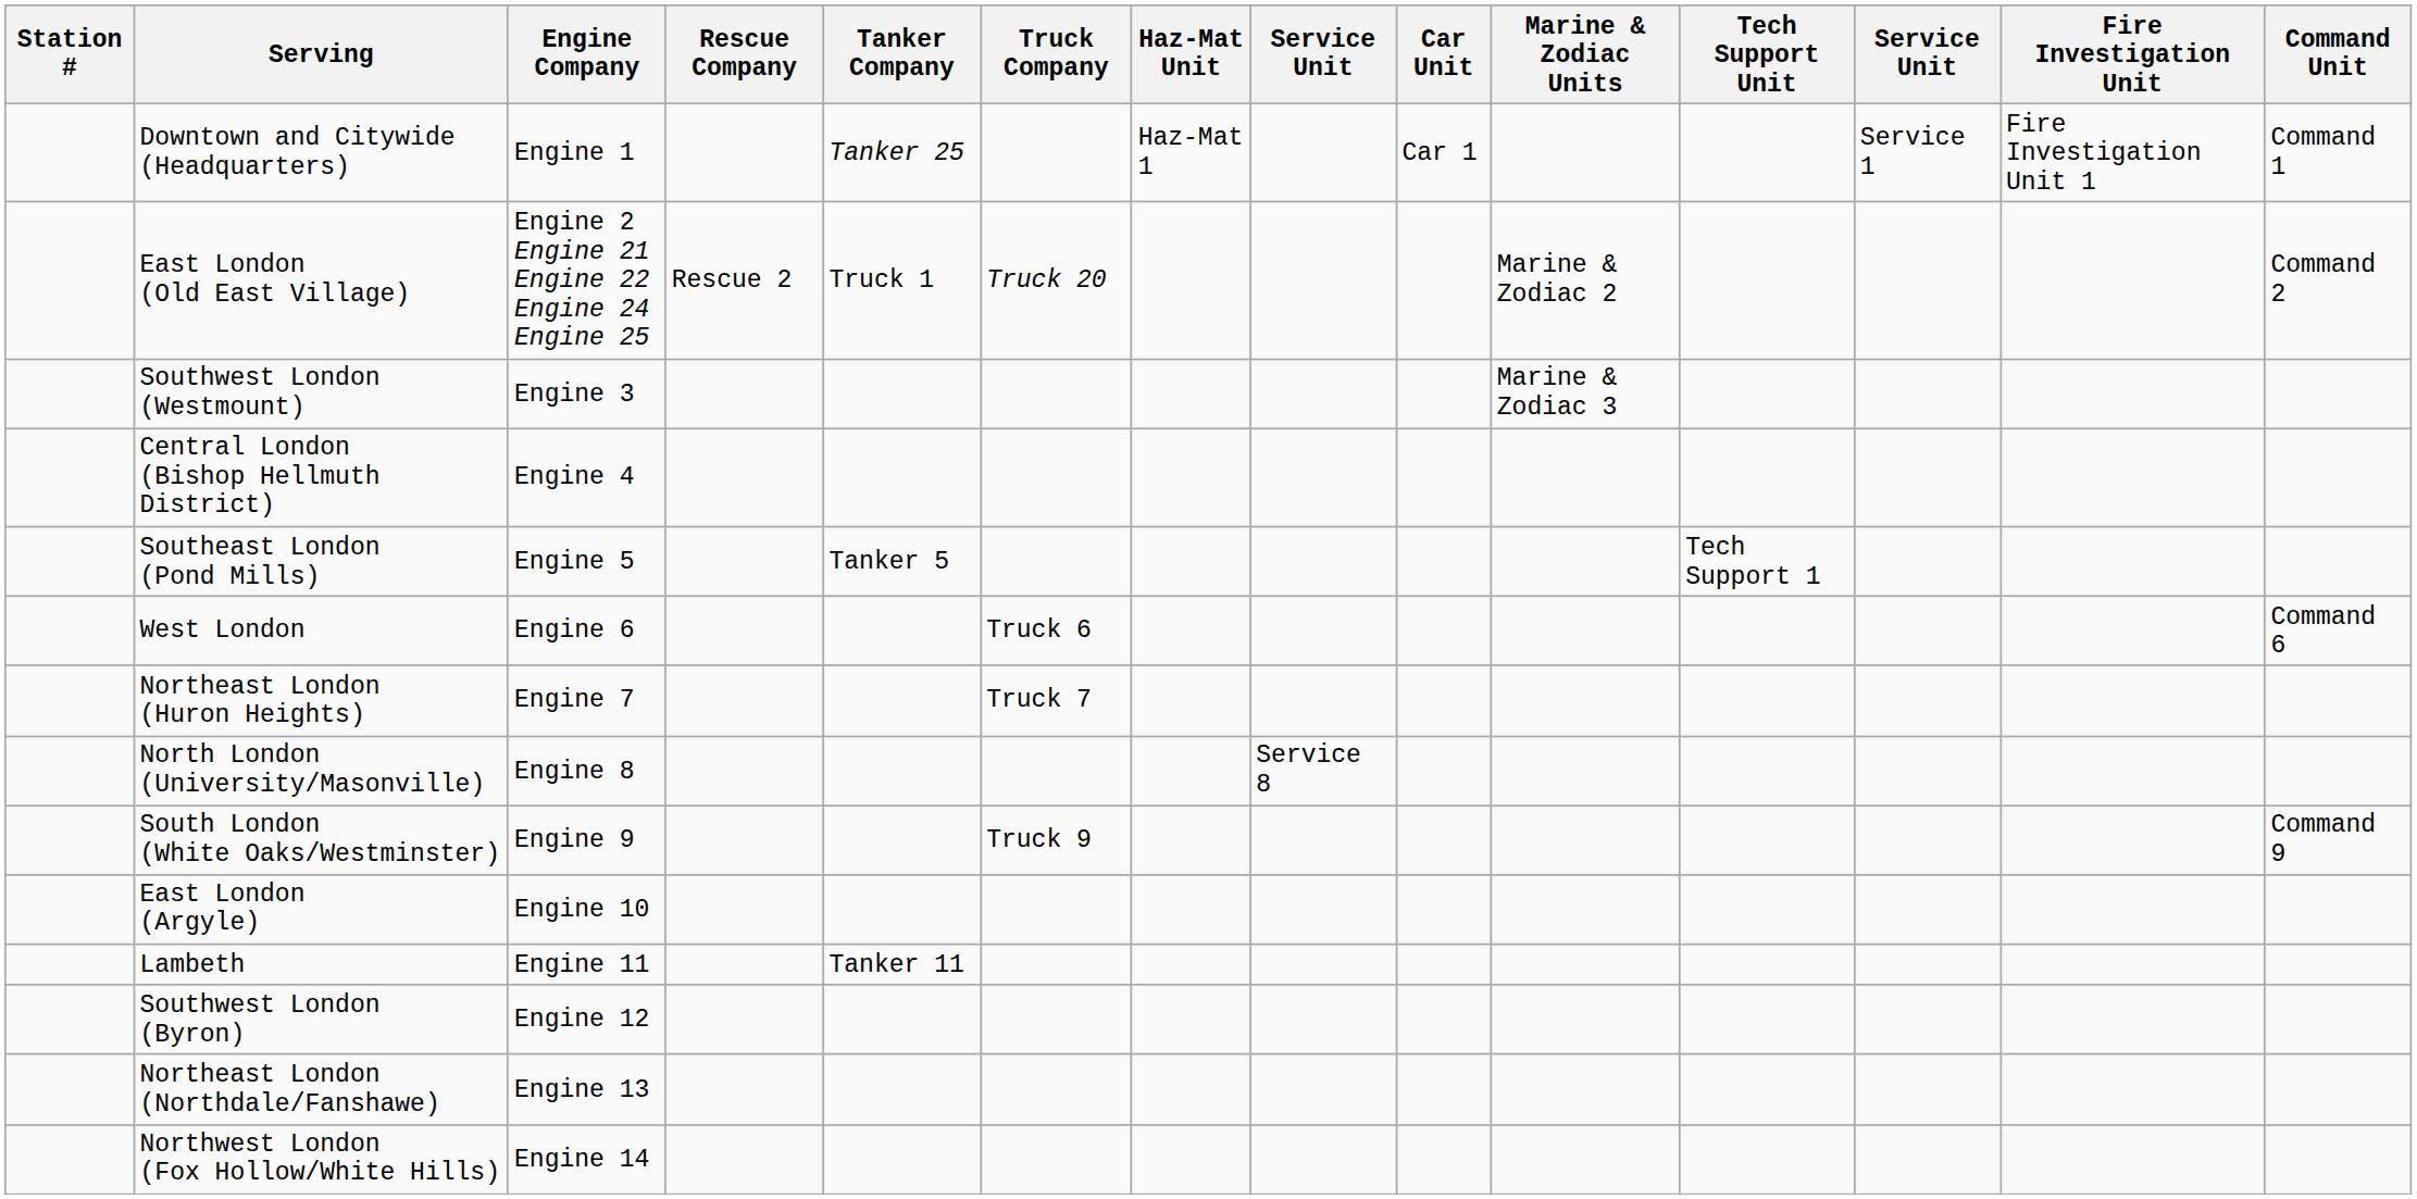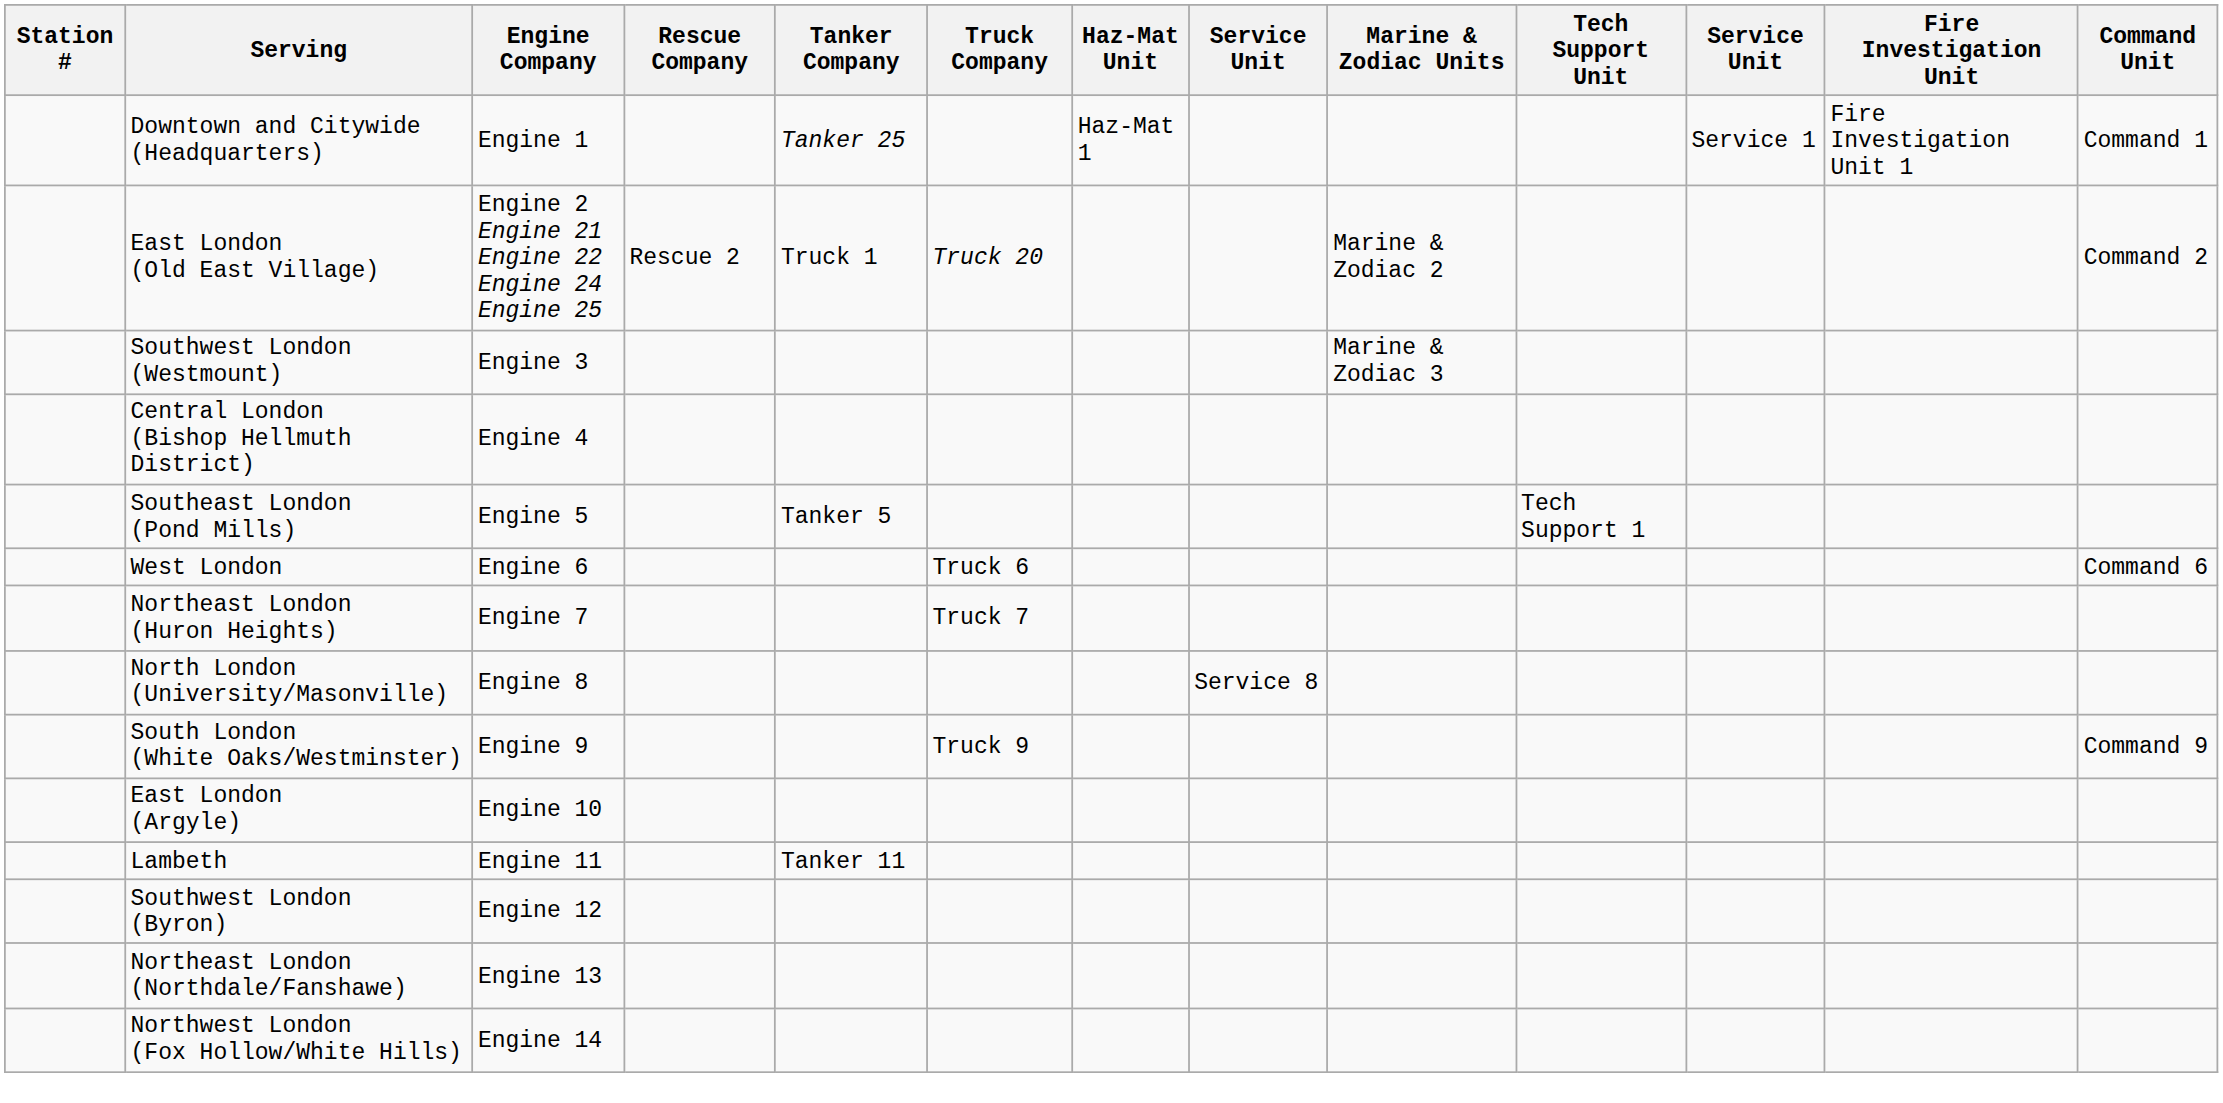- column: Car Unit | Car 1
